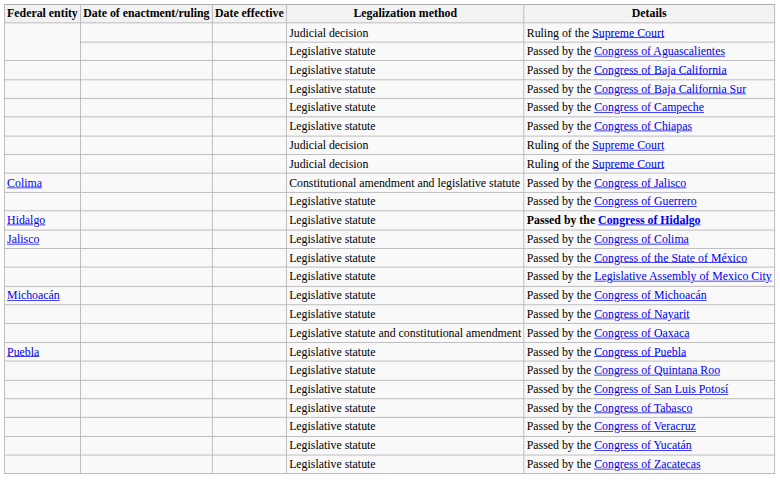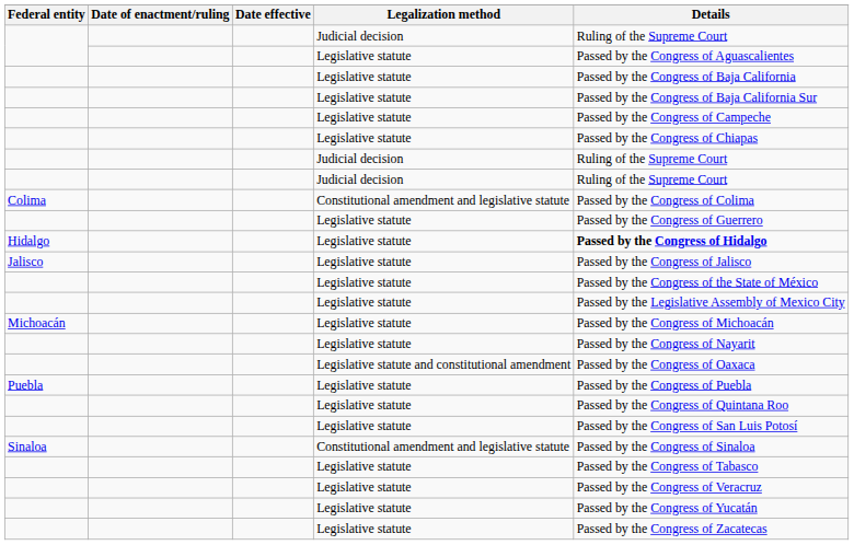Colima | Details: Passed by the Congress of Jalisco -> Passed by the Congress of Colima
Jalisco | Details: Passed by the Congress of Colima -> Passed by the Congress of Jalisco
+ row: Sinaloa | Constitutional amendment and legislative statute | Passed by the Congress of Sinaloa
